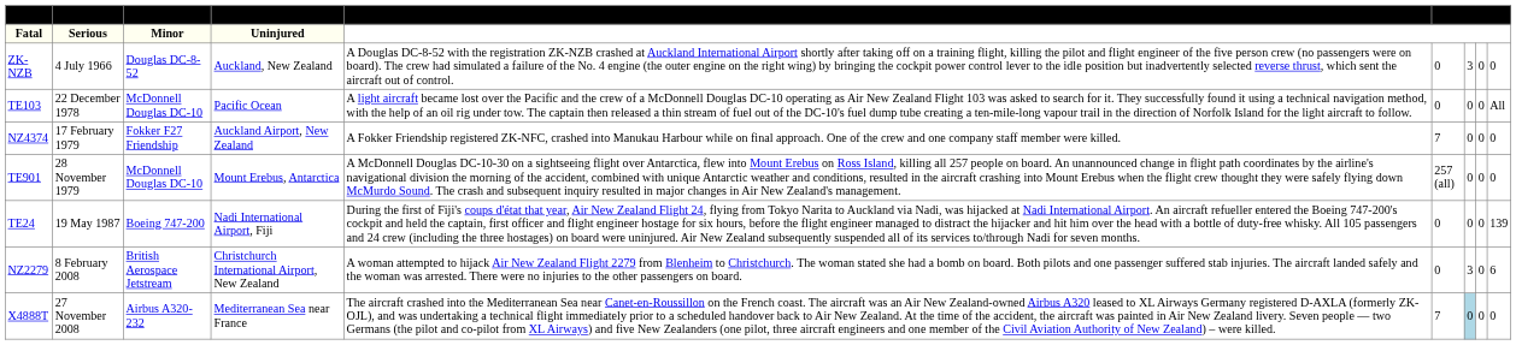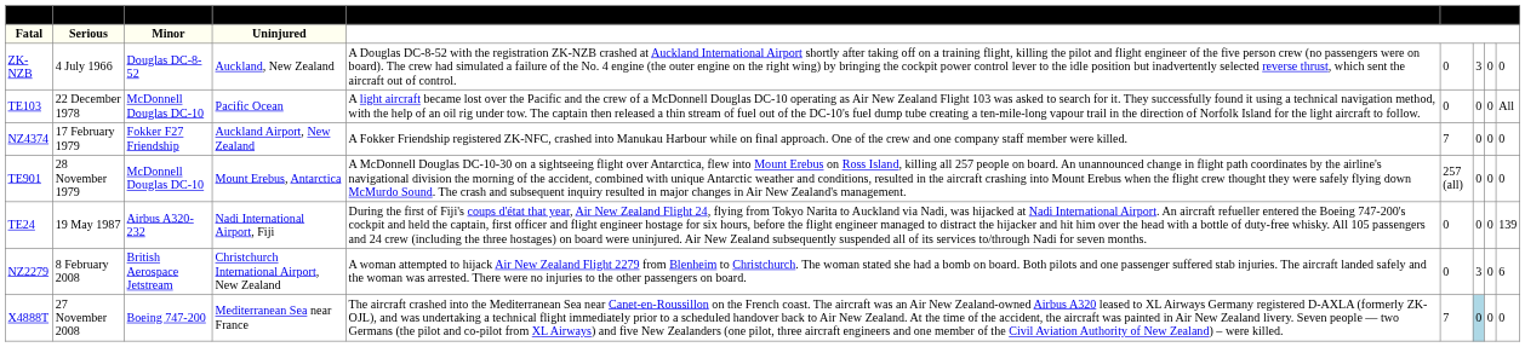TE24 | Aircraft: Boeing 747-200 -> Airbus A320-232
X4888T | Aircraft: Airbus A320-232 -> Boeing 747-200
